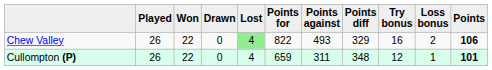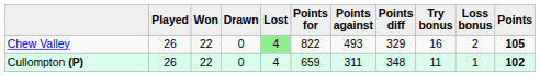Chew Valley | Points: 106 -> 105
Cullompton (P) | Try bonus: 12 -> 11
Cullompton (P) | Points: 101 -> 102
